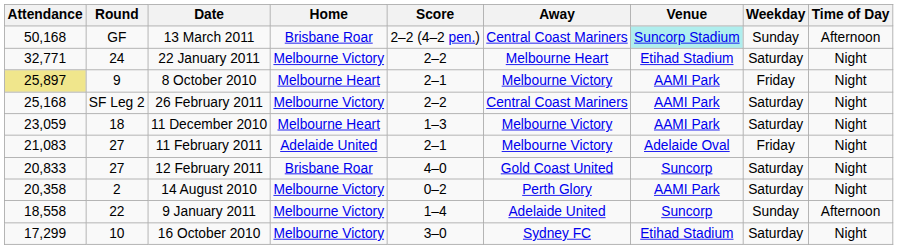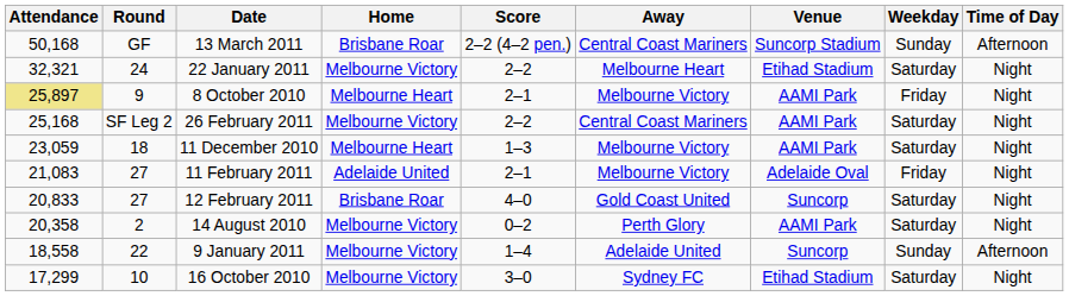13 March 2011 | Venue: paleturquoise background -> no background
22 January 2011 | Attendance: 32,771 -> 32,321
